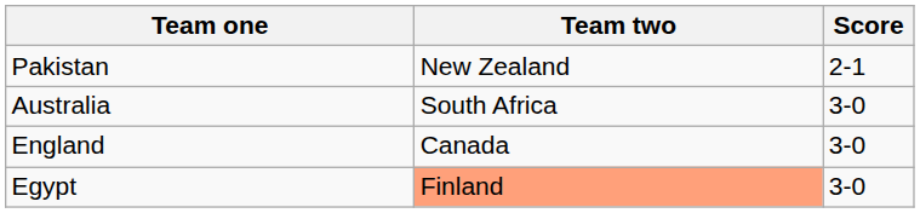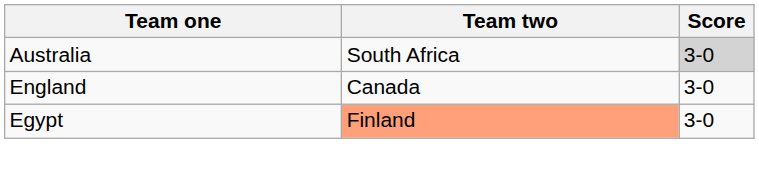- row: Pakistan | New Zealand | 2-1
Australia | Score: no background -> lightgrey background
